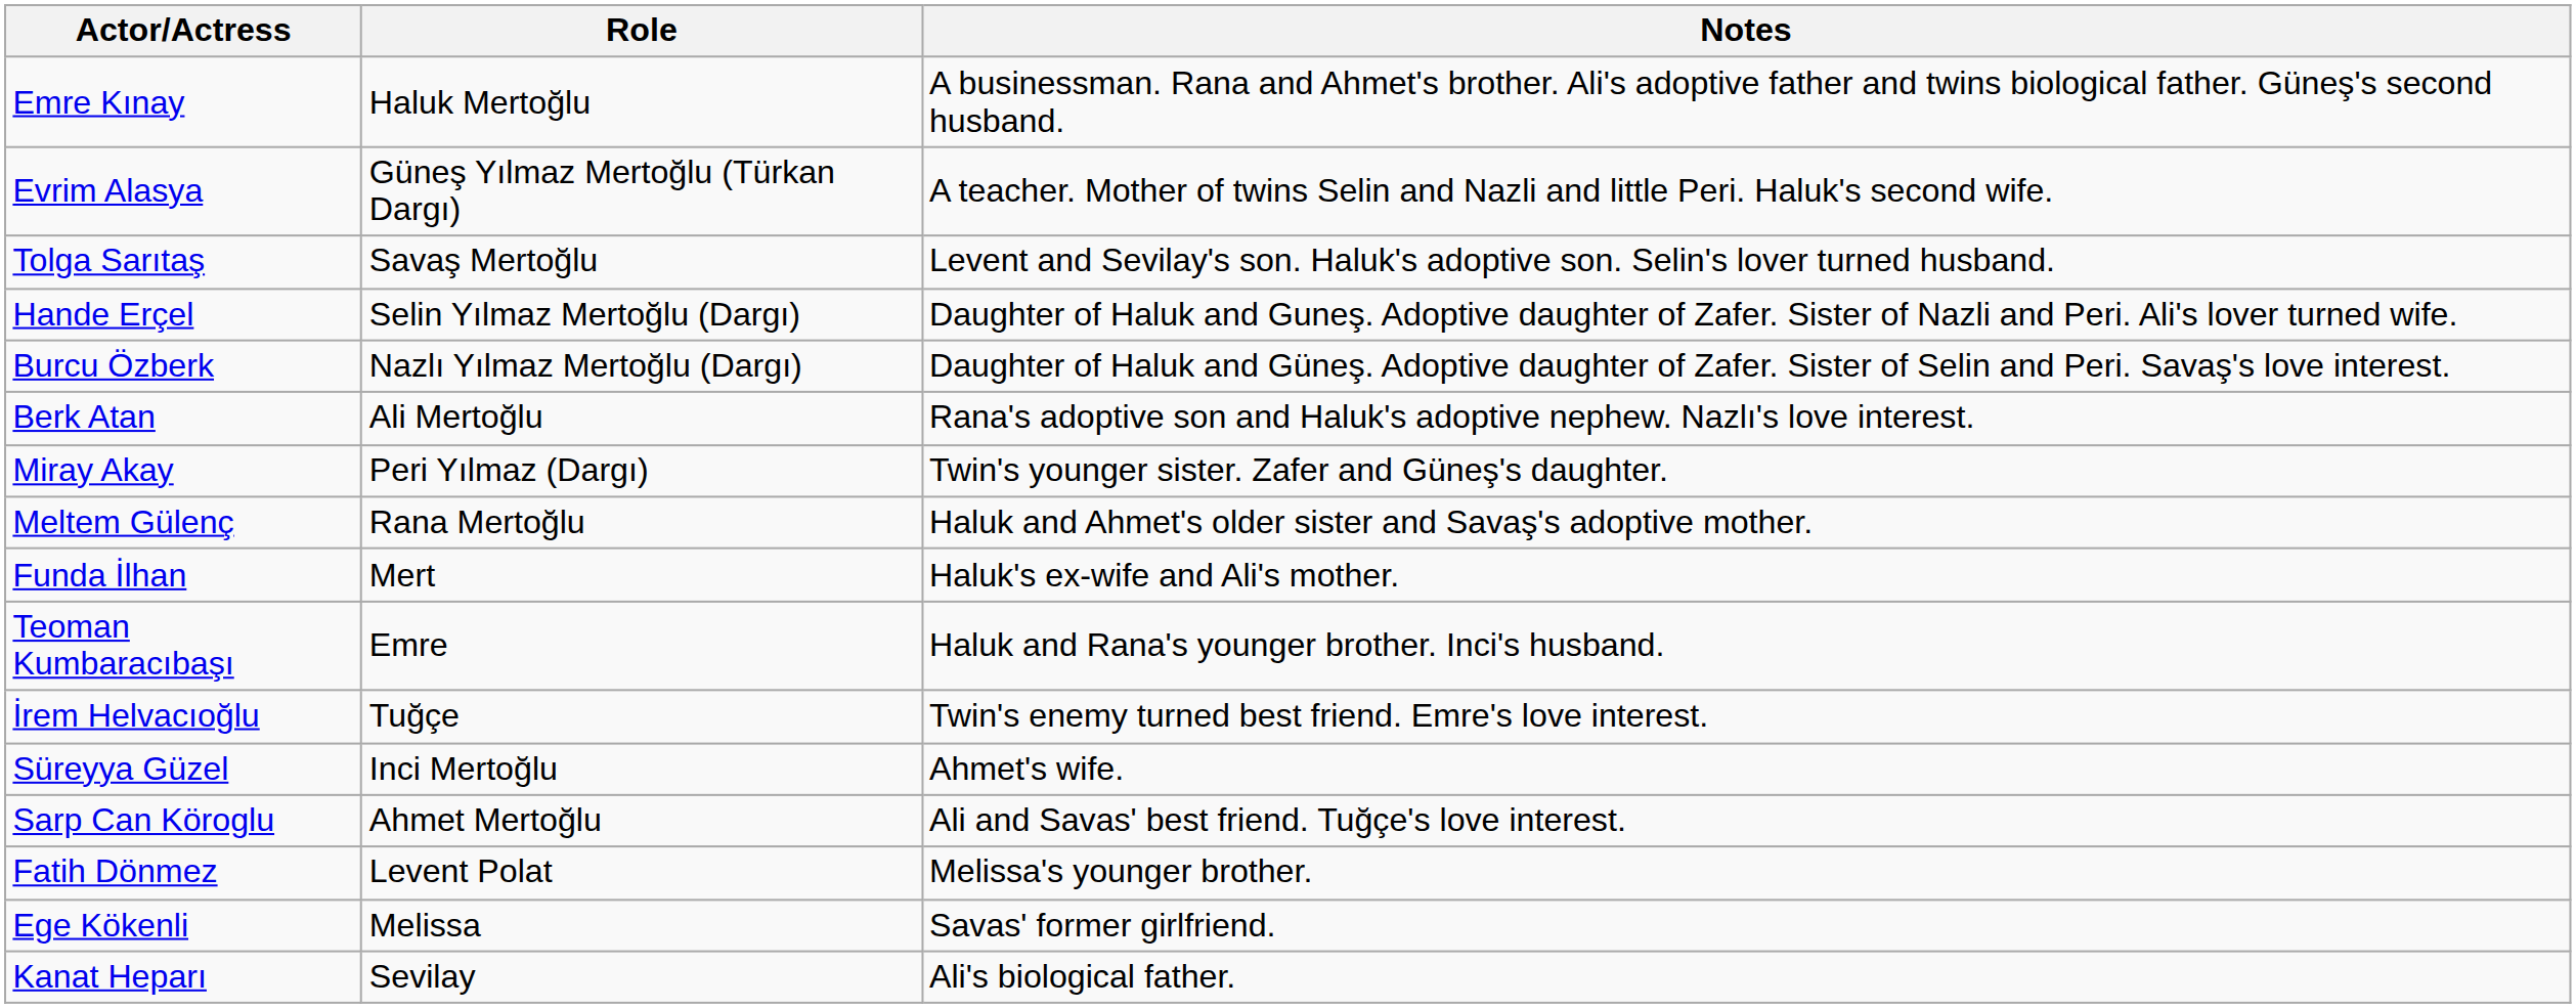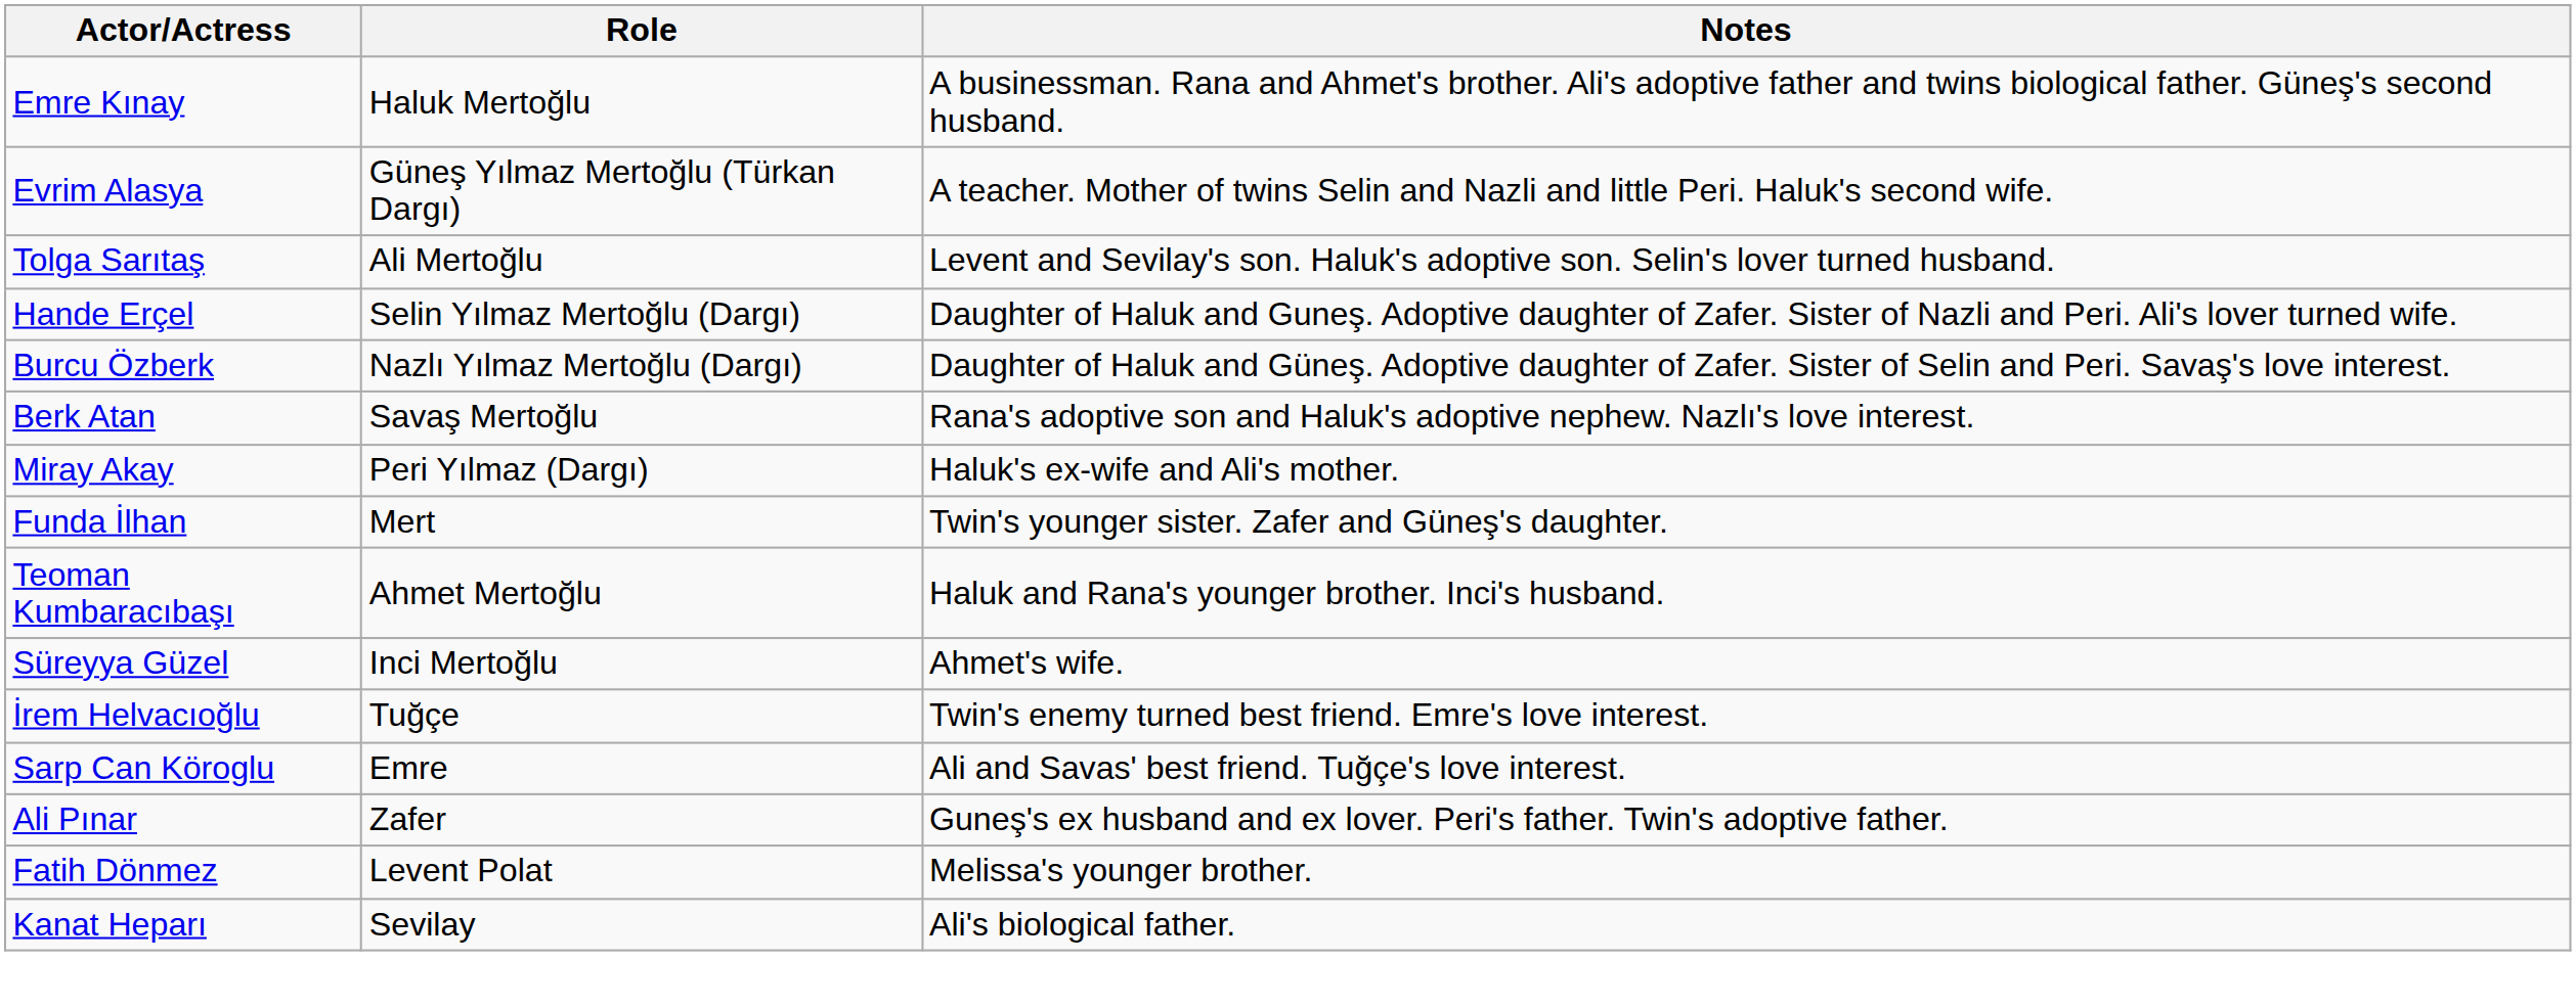Tolga Sarıtaş | Role: Savaş Mertoğlu -> Ali Mertoğlu
Berk Atan | Role: Ali Mertoğlu -> Savaş Mertoğlu
Miray Akay | Notes: Twin's younger sister. Zafer and Güneş's daughter. -> Haluk's ex-wife and Ali's mother.
- row: Meltem Gülenç | Rana Mertoğlu | Haluk and Ahmet's older sister and Savaş's adoptive mother.
Funda İlhan | Notes: Haluk's ex-wife and Ali's mother. -> Twin's younger sister. Zafer and Güneş's daughter.
Teoman Kumbaracıbaşı | Role: Emre -> Ahmet Mertoğlu
rows swapped: Süreyya Güzel <-> İrem Helvacıoğlu
Sarp Can Köroglu | Role: Ahmet Mertoğlu -> Emre
+ row: Ali Pınar | Zafer | Guneş's ex husband and ex lover. Peri's father. Twin's adoptive father.
- row: Ege Kökenli | Melissa | Savas' former girlfriend.
